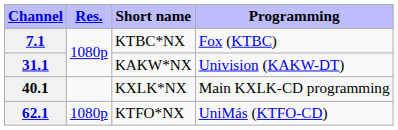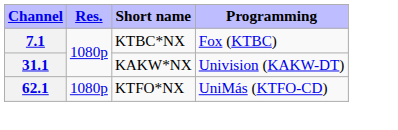- row: 40.1 | KXLK*NX | Main KXLK-CD programming
